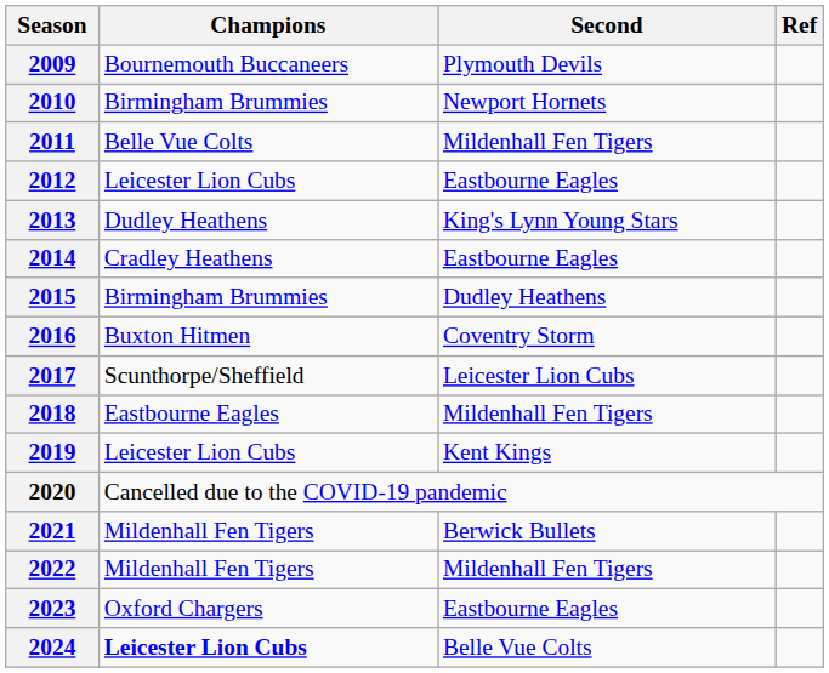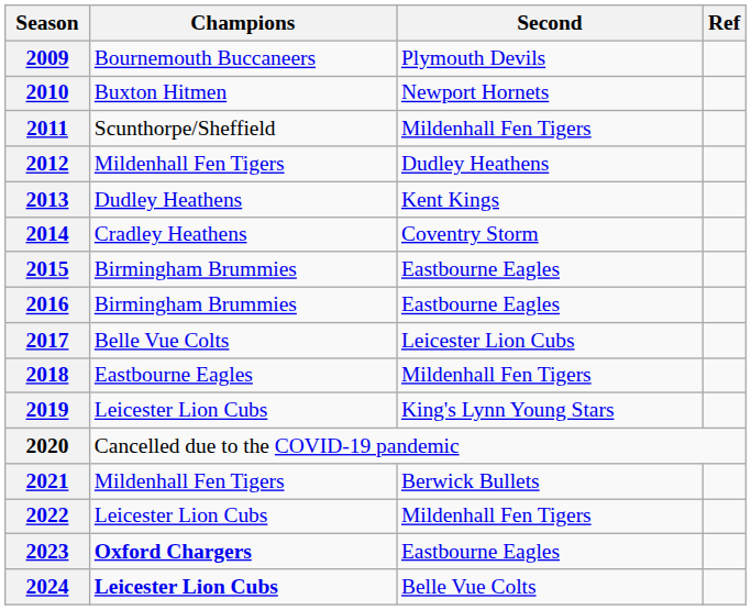2010 | Champions: Birmingham Brummies -> Buxton Hitmen
2011 | Champions: Belle Vue Colts -> Scunthorpe/Sheffield
2012 | Champions: Leicester Lion Cubs -> Mildenhall Fen Tigers
2012 | Second: Eastbourne Eagles -> Dudley Heathens
2013 | Second: King's Lynn Young Stars -> Kent Kings
2014 | Second: Eastbourne Eagles -> Coventry Storm
2015 | Second: Dudley Heathens -> Eastbourne Eagles
2016 | Champions: Buxton Hitmen -> Birmingham Brummies
2016 | Second: Coventry Storm -> Eastbourne Eagles
2017 | Champions: Scunthorpe/Sheffield -> Belle Vue Colts
2019 | Second: Kent Kings -> King's Lynn Young Stars
2022 | Champions: Mildenhall Fen Tigers -> Leicester Lion Cubs
2023 | Champions: normal -> bold
